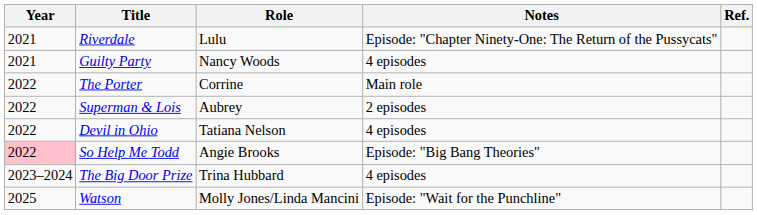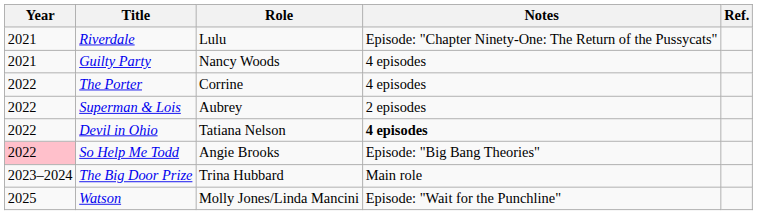The Porter | Notes: Main role -> 4 episodes
Devil in Ohio | Notes: normal -> bold
The Big Door Prize | Notes: 4 episodes -> Main role
